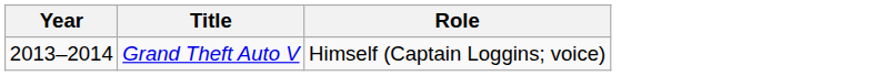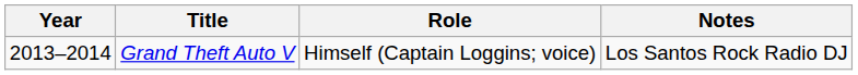+ column: Notes | Los Santos Rock Radio DJ
